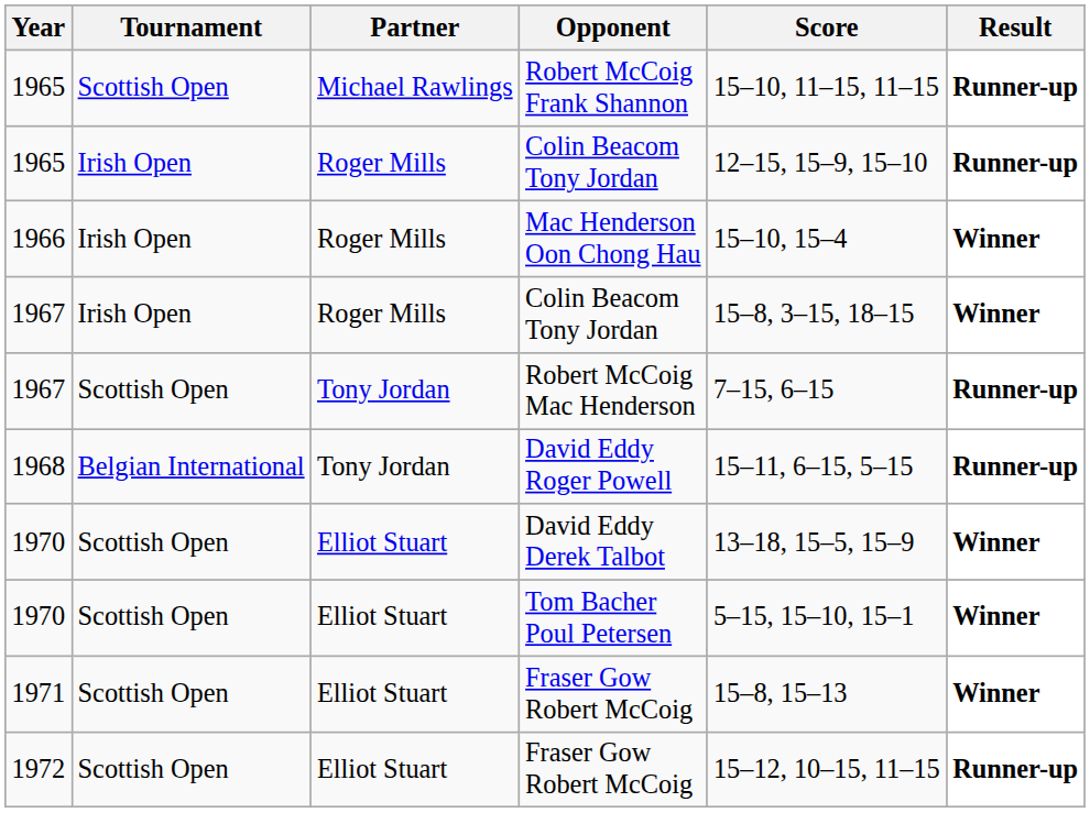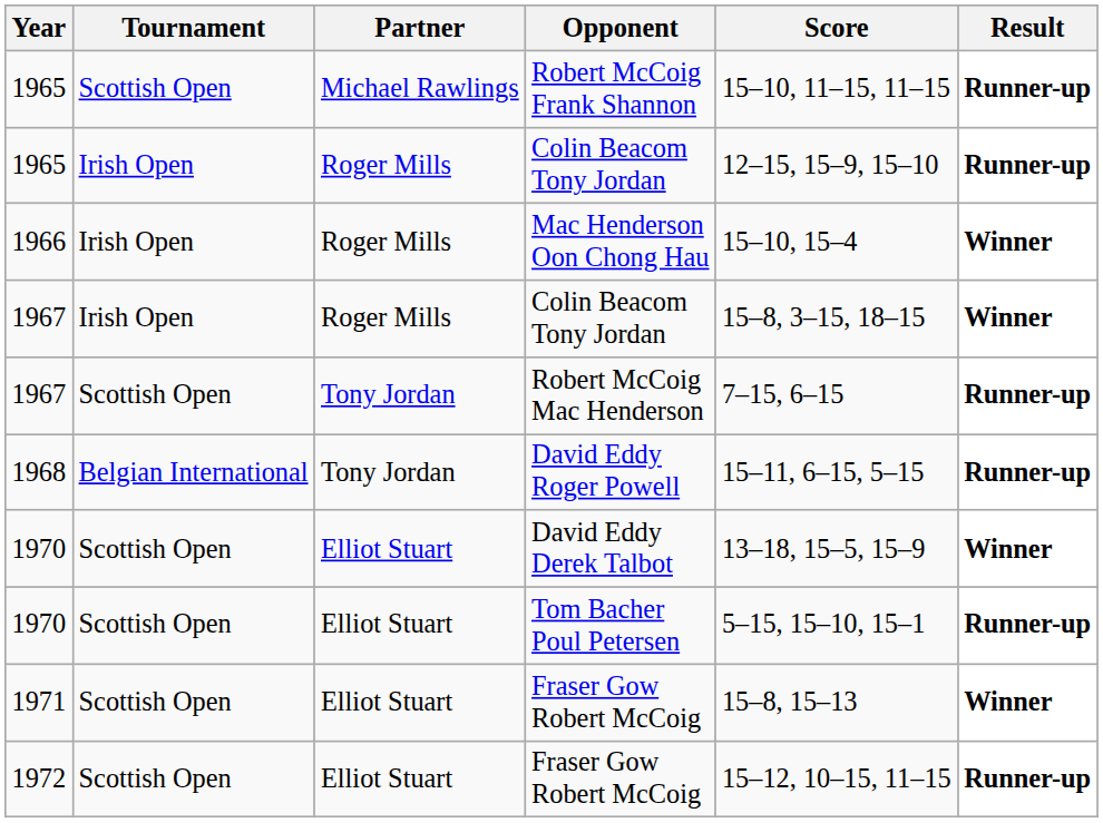Tom Bacher Poul Petersen | Result: Winner -> Runner-up
